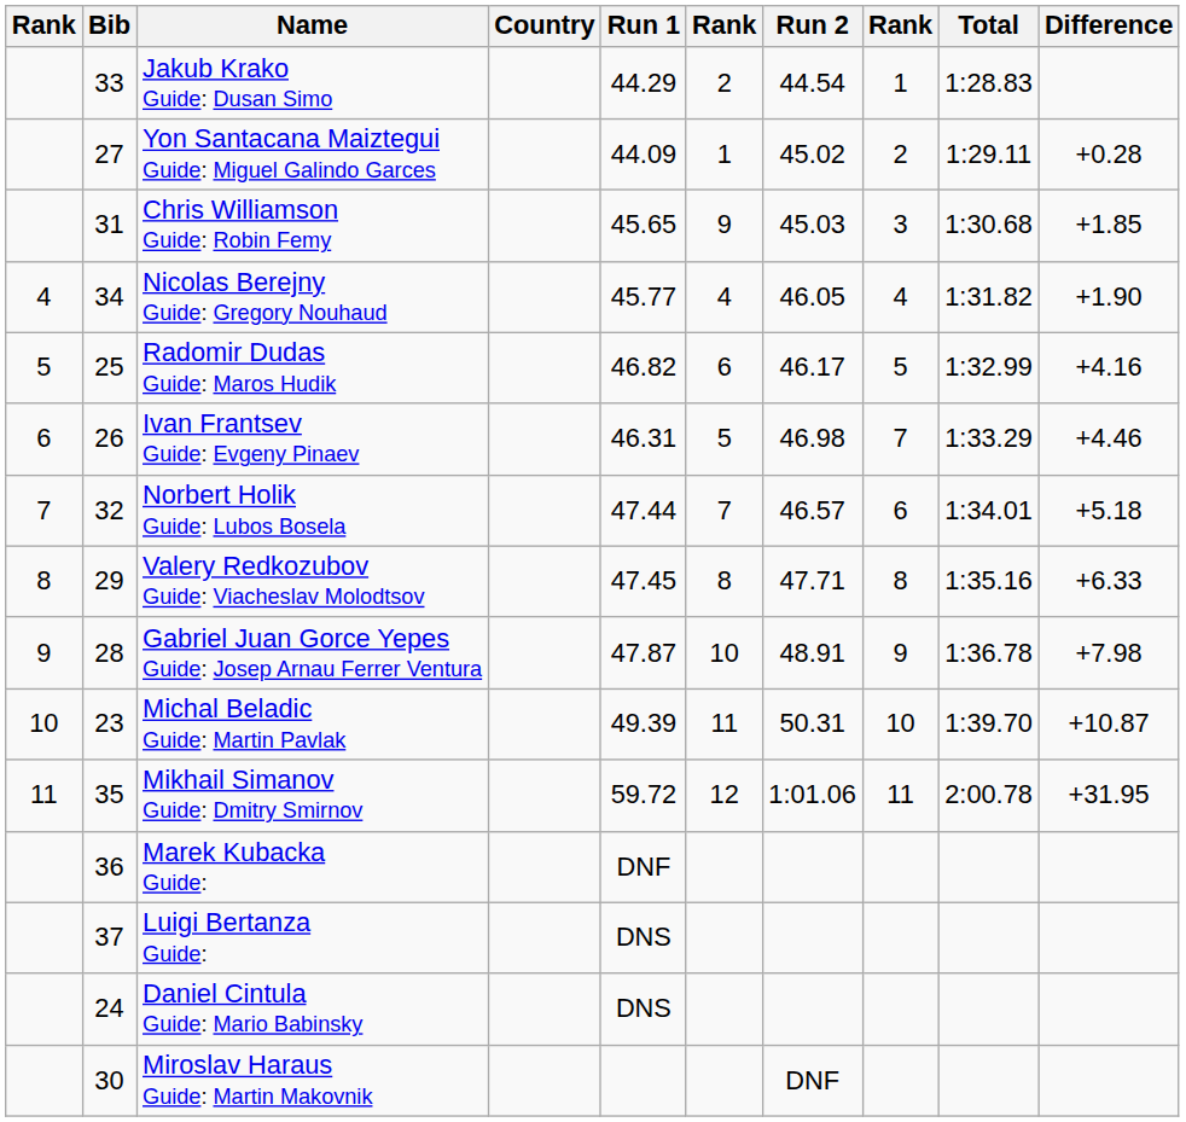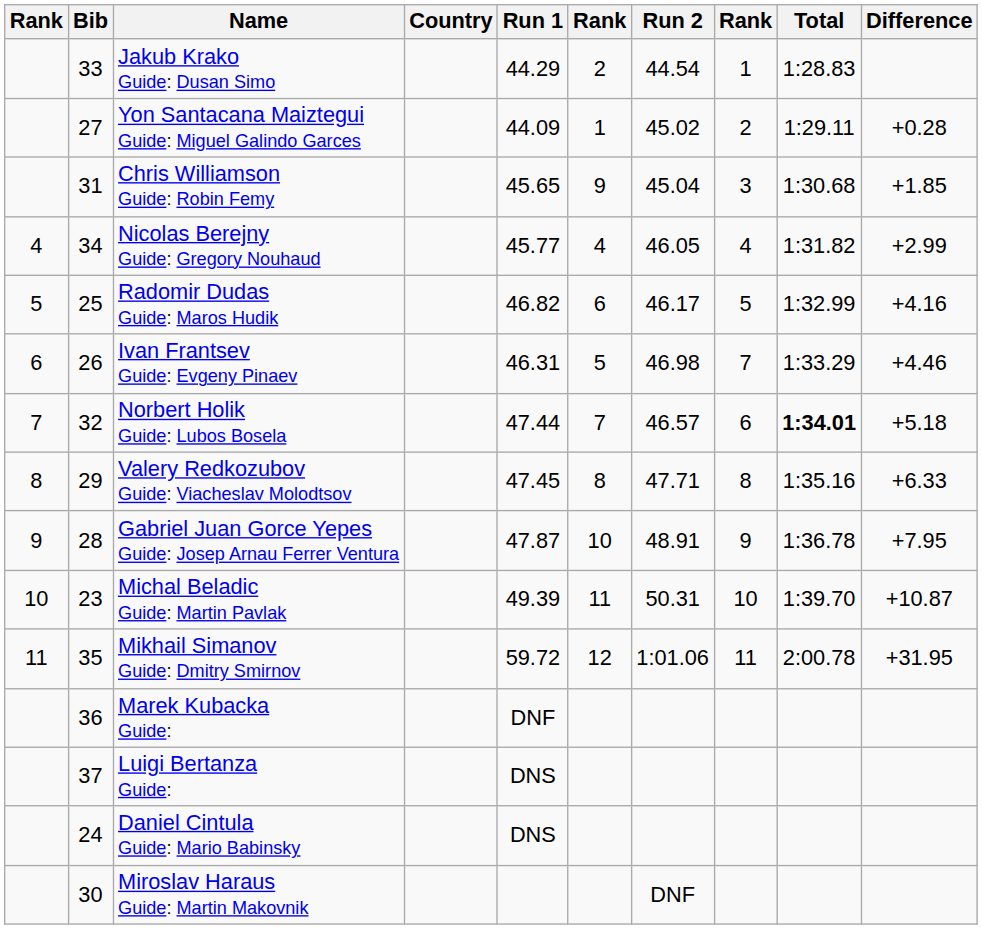Chris Williamson Guide: Robin Femy | Run 2: 45.03 -> 45.04
Nicolas Berejny Guide: Gregory Nouhaud | Difference: +1.90 -> +2.99
Norbert Holik Guide: Lubos Bosela | Total: normal -> bold
Gabriel Juan Gorce Yepes Guide: Josep Arnau Ferrer Ventura | Difference: +7.98 -> +7.95
